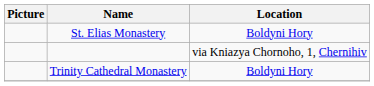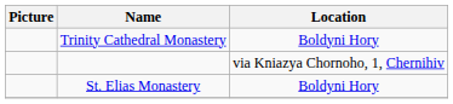rows swapped: Trinity Cathedral Monastery <-> St. Elias Monastery
